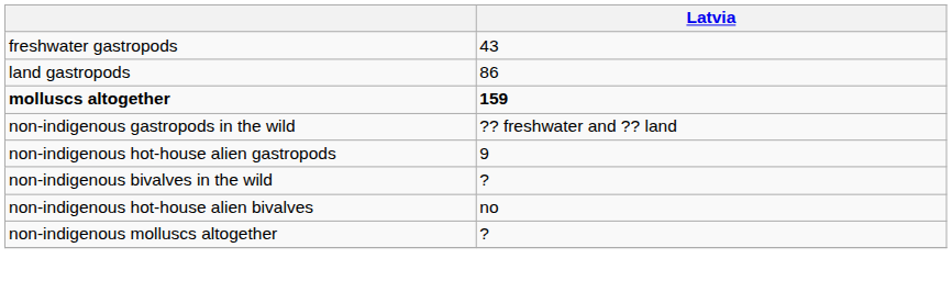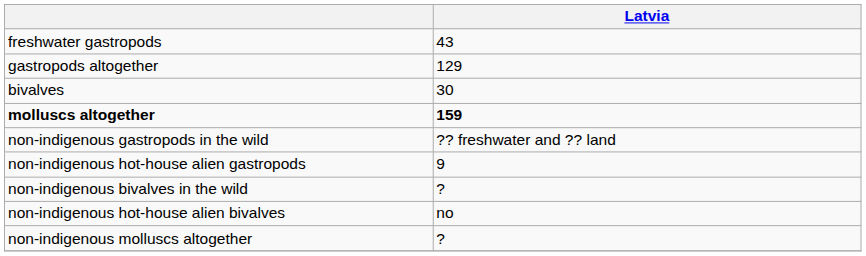- row: land gastropods | 86
+ row: gastropods altogether | 129
+ row: bivalves | 30
